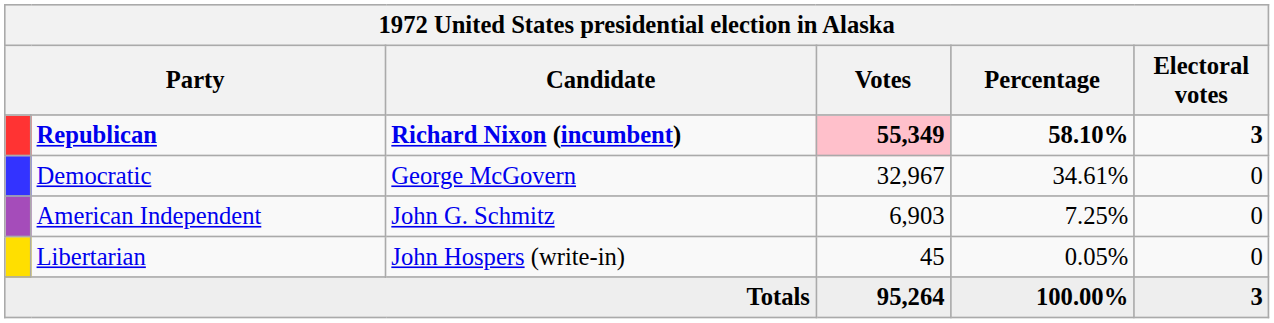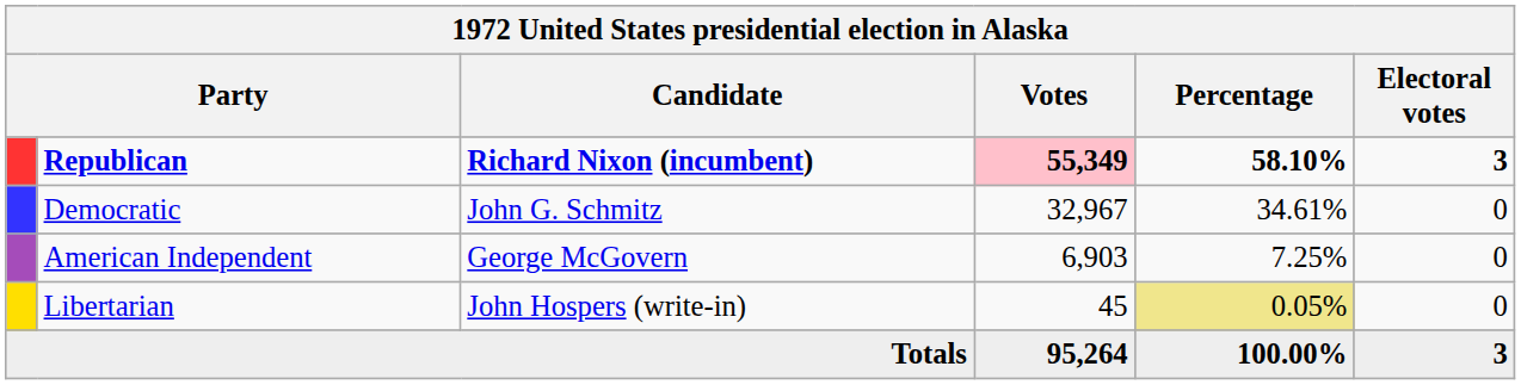Democratic | Candidate: George McGovern -> John G. Schmitz
American Independent | Candidate: John G. Schmitz -> George McGovern
Libertarian | Percentage: no background -> khaki background
